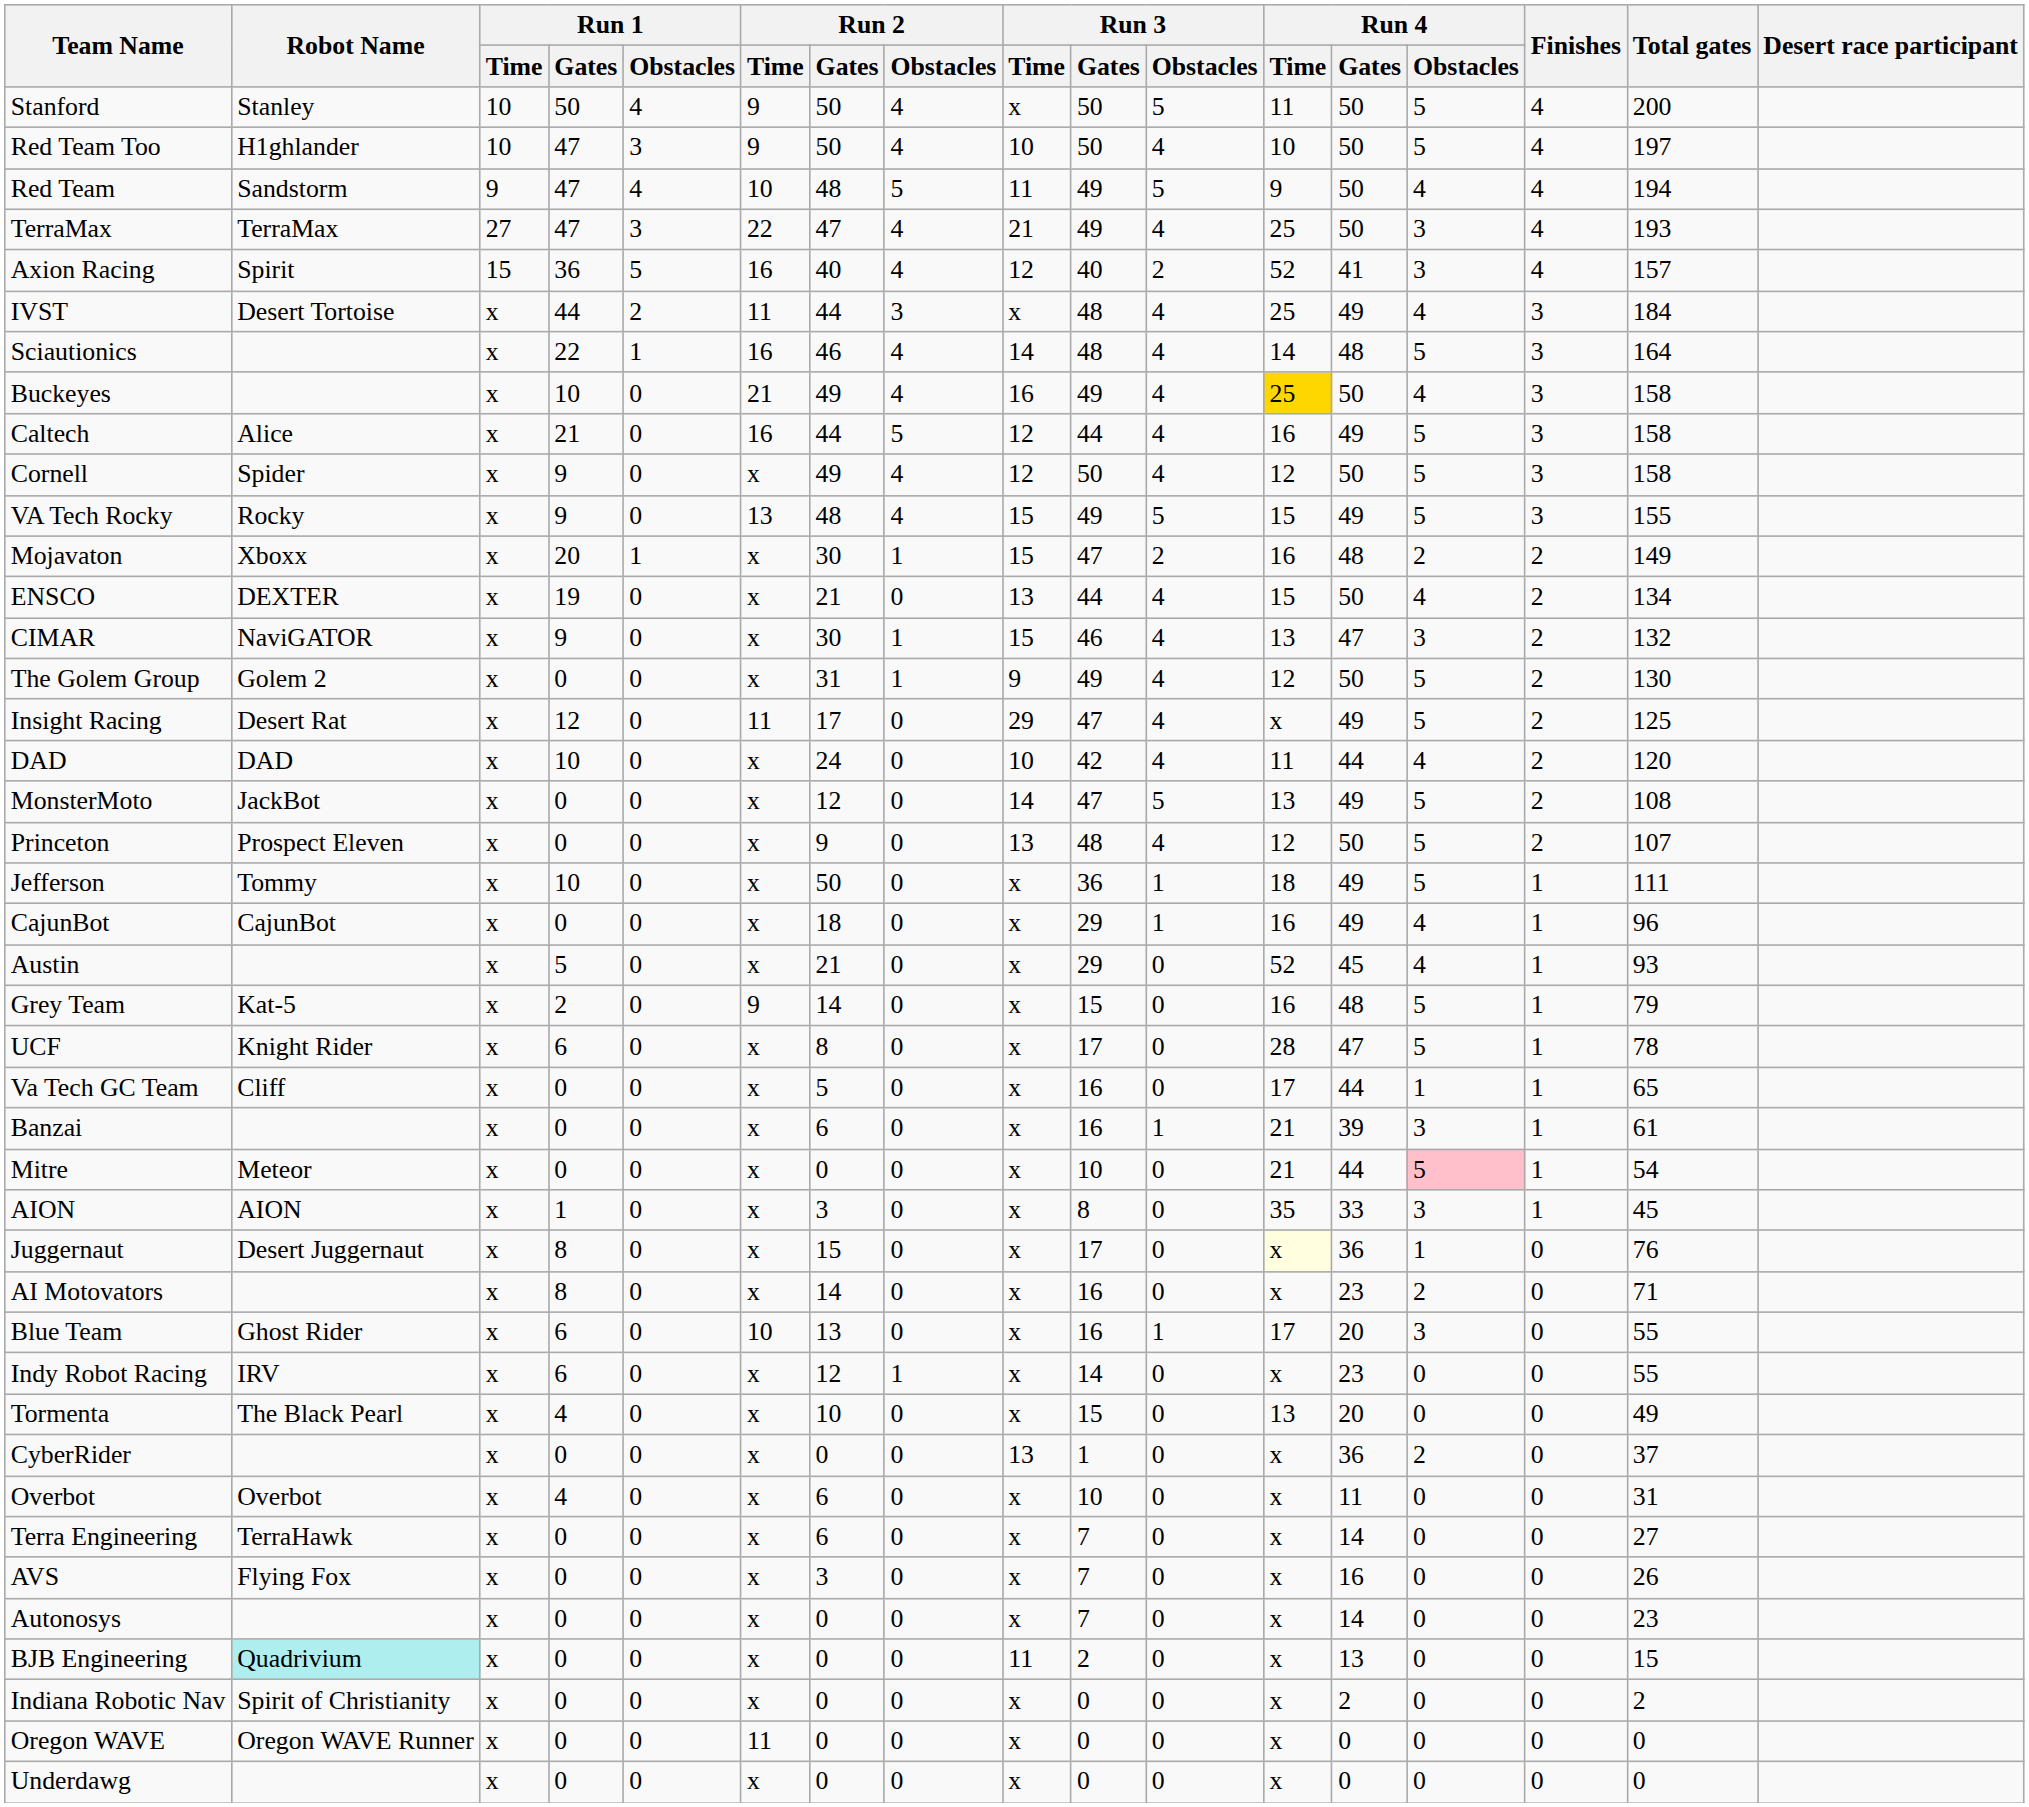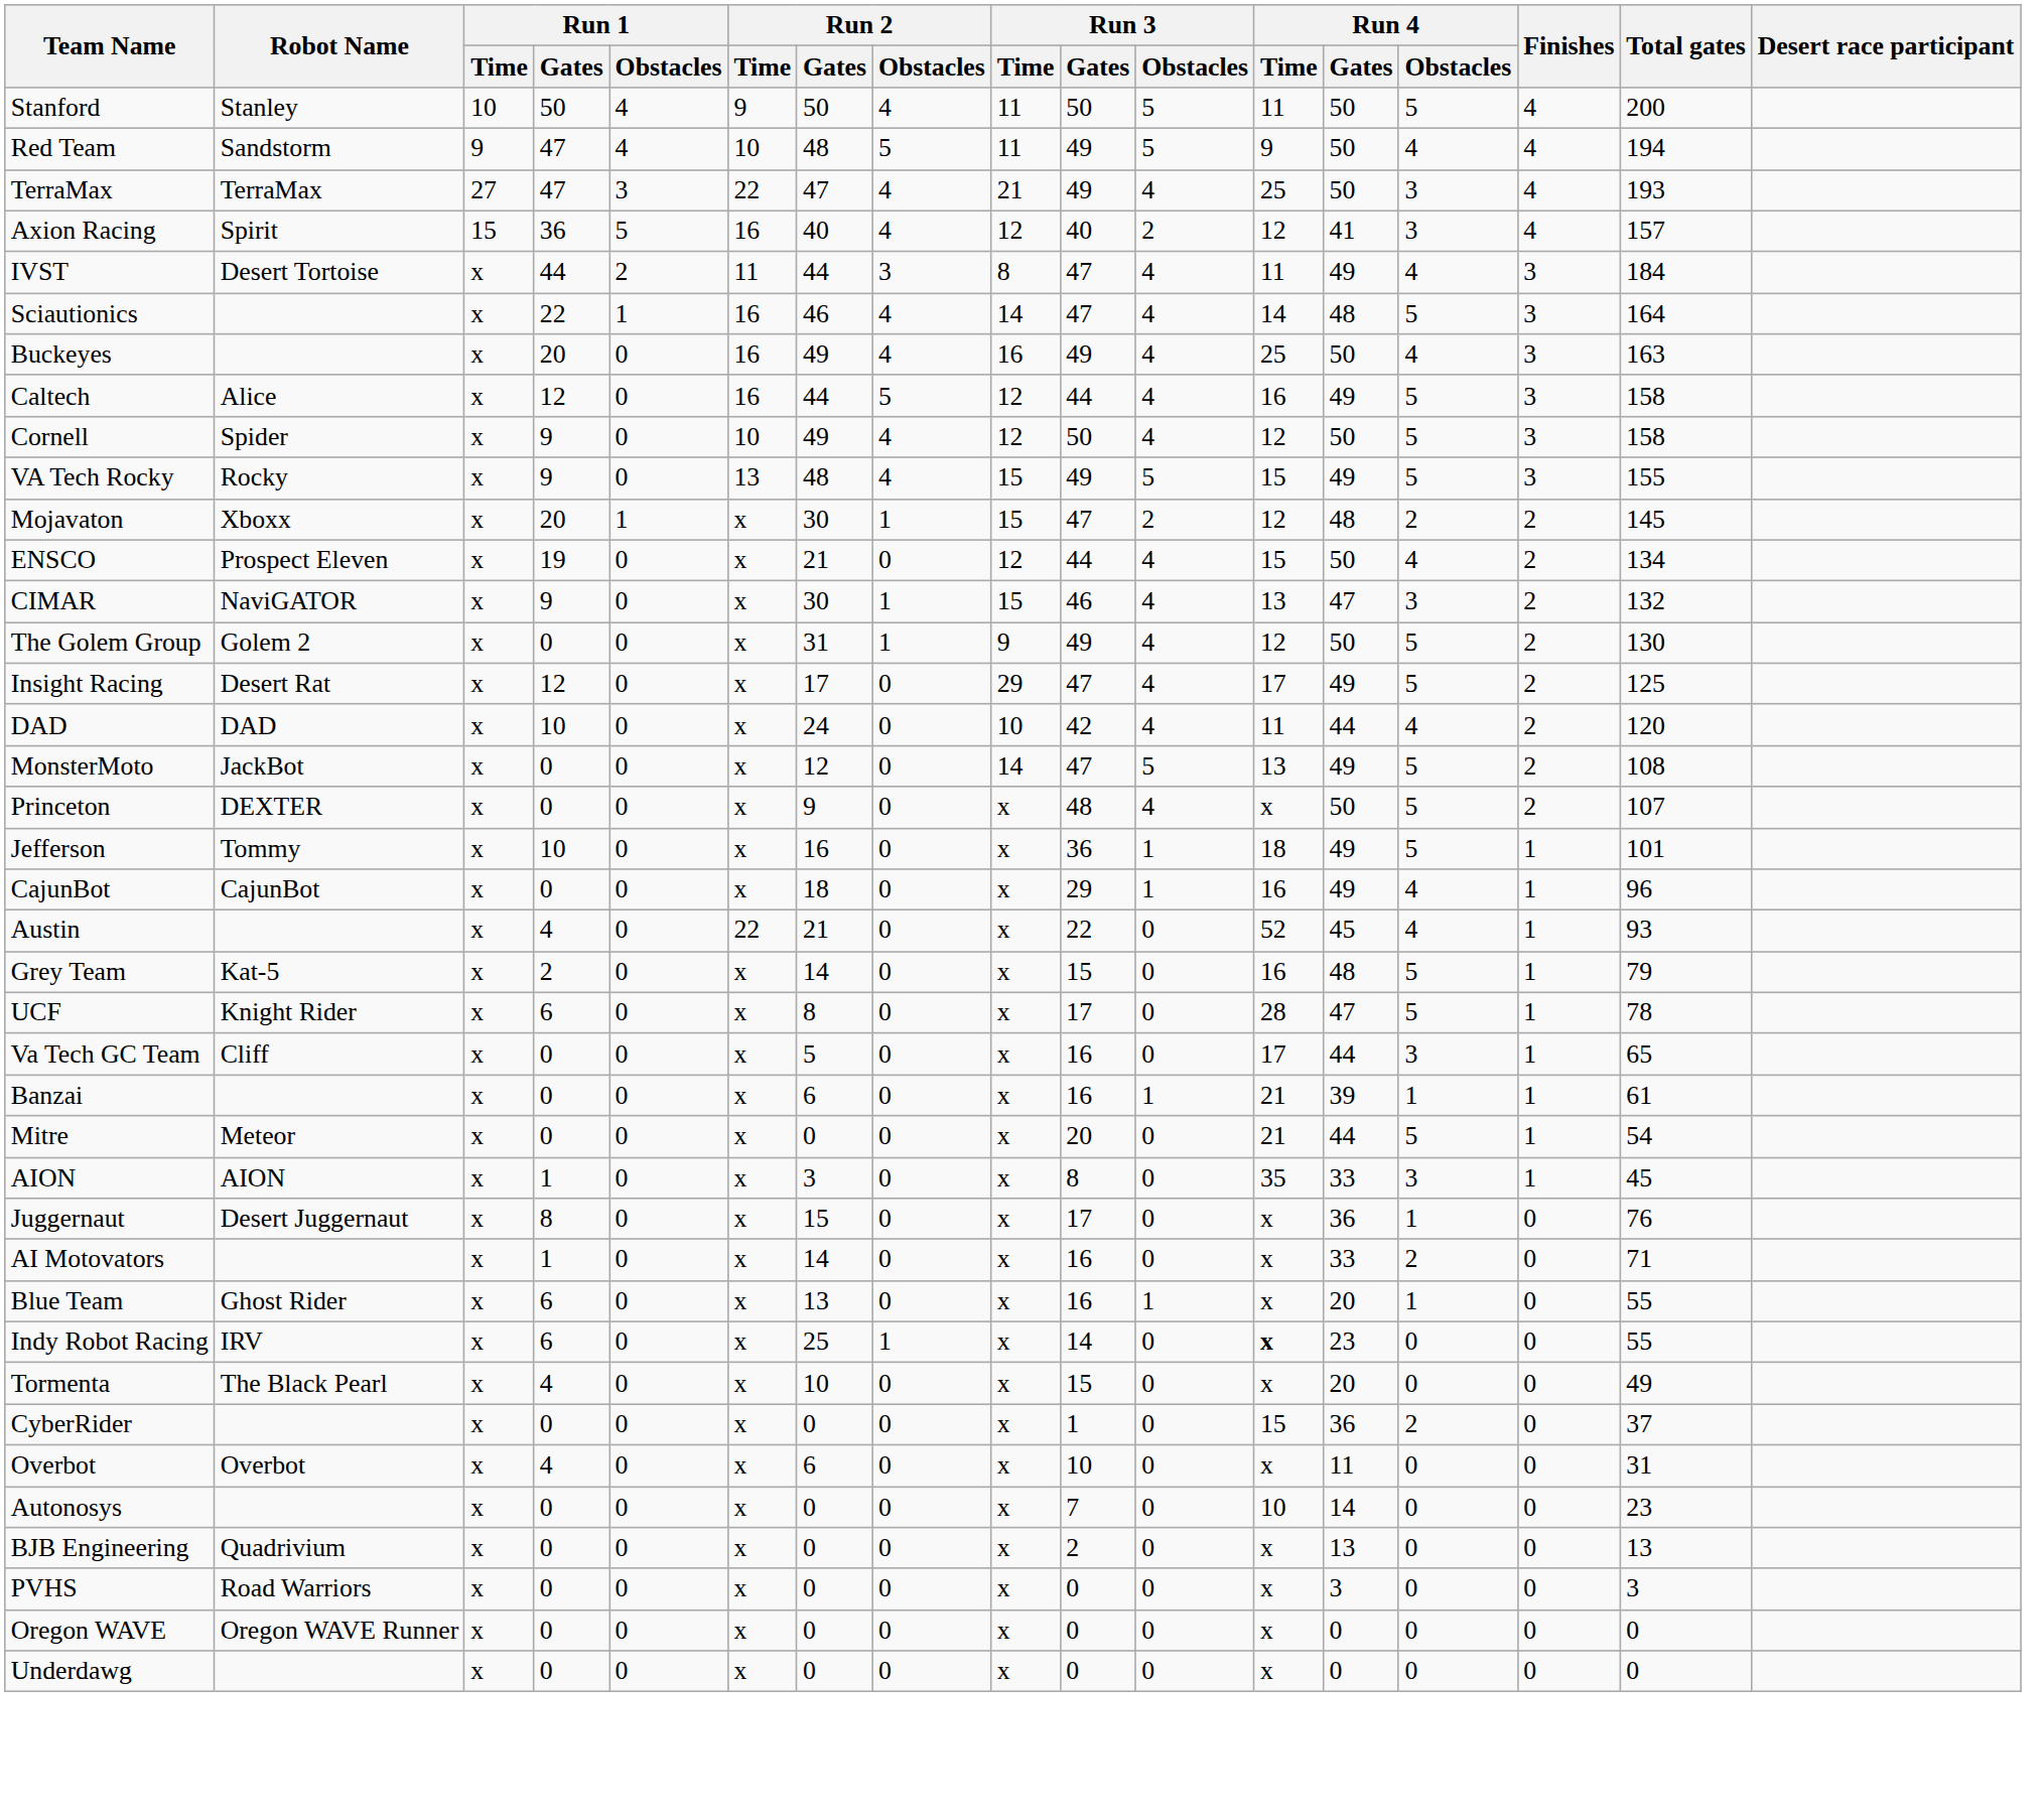Stanford | Run 3 / Time: x -> 11
- row: Red Team Too | H1ghlander | 10 | 47 | 3 | 9 | 50 | 4 | 10 | 50 | 4 | 10 | 50 | 5 | 4 | 197
Axion Racing | Run 4 / Time: 52 -> 12
IVST | Run 3 / Time: x -> 8
IVST | Run 3 / Gates: 48 -> 47
IVST | Run 4 / Time: 25 -> 11
Sciautionics | Run 3 / Gates: 48 -> 47
Buckeyes | Run 1 / Gates: 10 -> 20
Buckeyes | Run 2 / Time: 21 -> 16
Buckeyes | Run 4 / Time: gold background -> no background
Buckeyes | Total gates: 158 -> 163
Caltech | Run 1 / Gates: 21 -> 12
Cornell | Run 2 / Time: x -> 10
Mojavaton | Run 4 / Time: 16 -> 12
Mojavaton | Total gates: 149 -> 145
ENSCO | Robot Name: DEXTER -> Prospect Eleven
ENSCO | Run 3 / Time: 13 -> 12
Insight Racing | Run 2 / Time: 11 -> x
Insight Racing | Run 4 / Time: x -> 17
Princeton | Robot Name: Prospect Eleven -> DEXTER
Princeton | Run 3 / Time: 13 -> x
Princeton | Run 4 / Time: 12 -> x
Jefferson | Run 2 / Gates: 50 -> 16
Jefferson | Total gates: 111 -> 101
Austin | Run 1 / Gates: 5 -> 4
Austin | Run 2 / Time: x -> 22
Austin | Run 3 / Gates: 29 -> 22
Grey Team | Run 2 / Time: 9 -> x
Va Tech GC Team | Run 4 / Obstacles: 1 -> 3
Banzai | Run 4 / Obstacles: 3 -> 1
Mitre | Run 3 / Gates: 10 -> 20
Mitre | Run 4 / Obstacles: pink background -> no background
Juggernaut | Run 4 / Time: lightyellow background -> no background
AI Motovators | Run 1 / Gates: 8 -> 1
AI Motovators | Run 4 / Gates: 23 -> 33
Blue Team | Run 2 / Time: 10 -> x
Blue Team | Run 4 / Time: 17 -> x
Blue Team | Run 4 / Obstacles: 3 -> 1
Indy Robot Racing | Run 2 / Gates: 12 -> 25
Indy Robot Racing | Run 4 / Time: normal -> bold
Tormenta | Run 4 / Time: 13 -> x
CyberRider | Run 3 / Time: 13 -> x
CyberRider | Run 4 / Time: x -> 15
- row: Terra Engineering | TerraHawk | x | 0 | 0 | x | 6 | 0 | x | 7 | 0 | x | 14 | 0 | 0 | 27
- row: AVS | Flying Fox | x | 0 | 0 | x | 3 | 0 | x | 7 | 0 | x | 16 | 0 | 0 | 26
Autonosys | Run 4 / Time: x -> 10
BJB Engineering | Robot Name: paleturquoise background -> no background
BJB Engineering | Run 3 / Time: 11 -> x
BJB Engineering | Total gates: 15 -> 13
+ row: PVHS | Road Warriors | x | 0 | 0 | x | 0 | 0 | x | 0 | 0 | x | 3 | 0 | 0 | 3
- row: Indiana Robotic Nav | Spirit of Christianity | x | 0 | 0 | x | 0 | 0 | x | 0 | 0 | x | 2 | 0 | 0 | 2
Oregon WAVE | Run 2 / Time: 11 -> x
